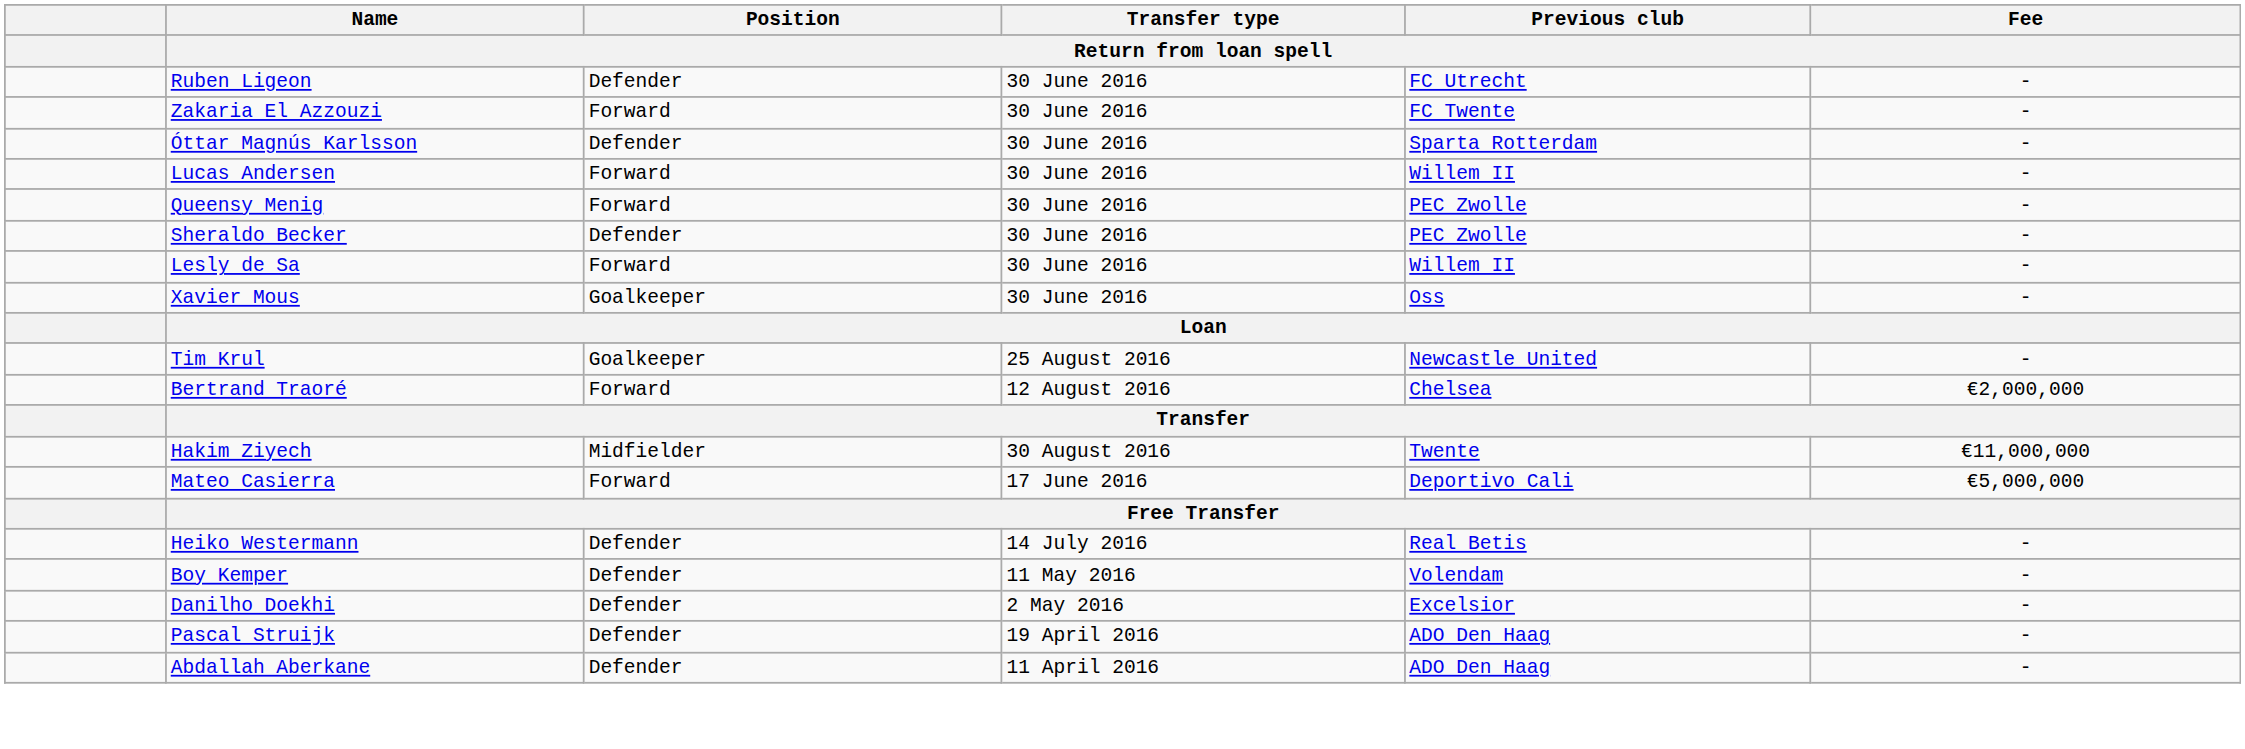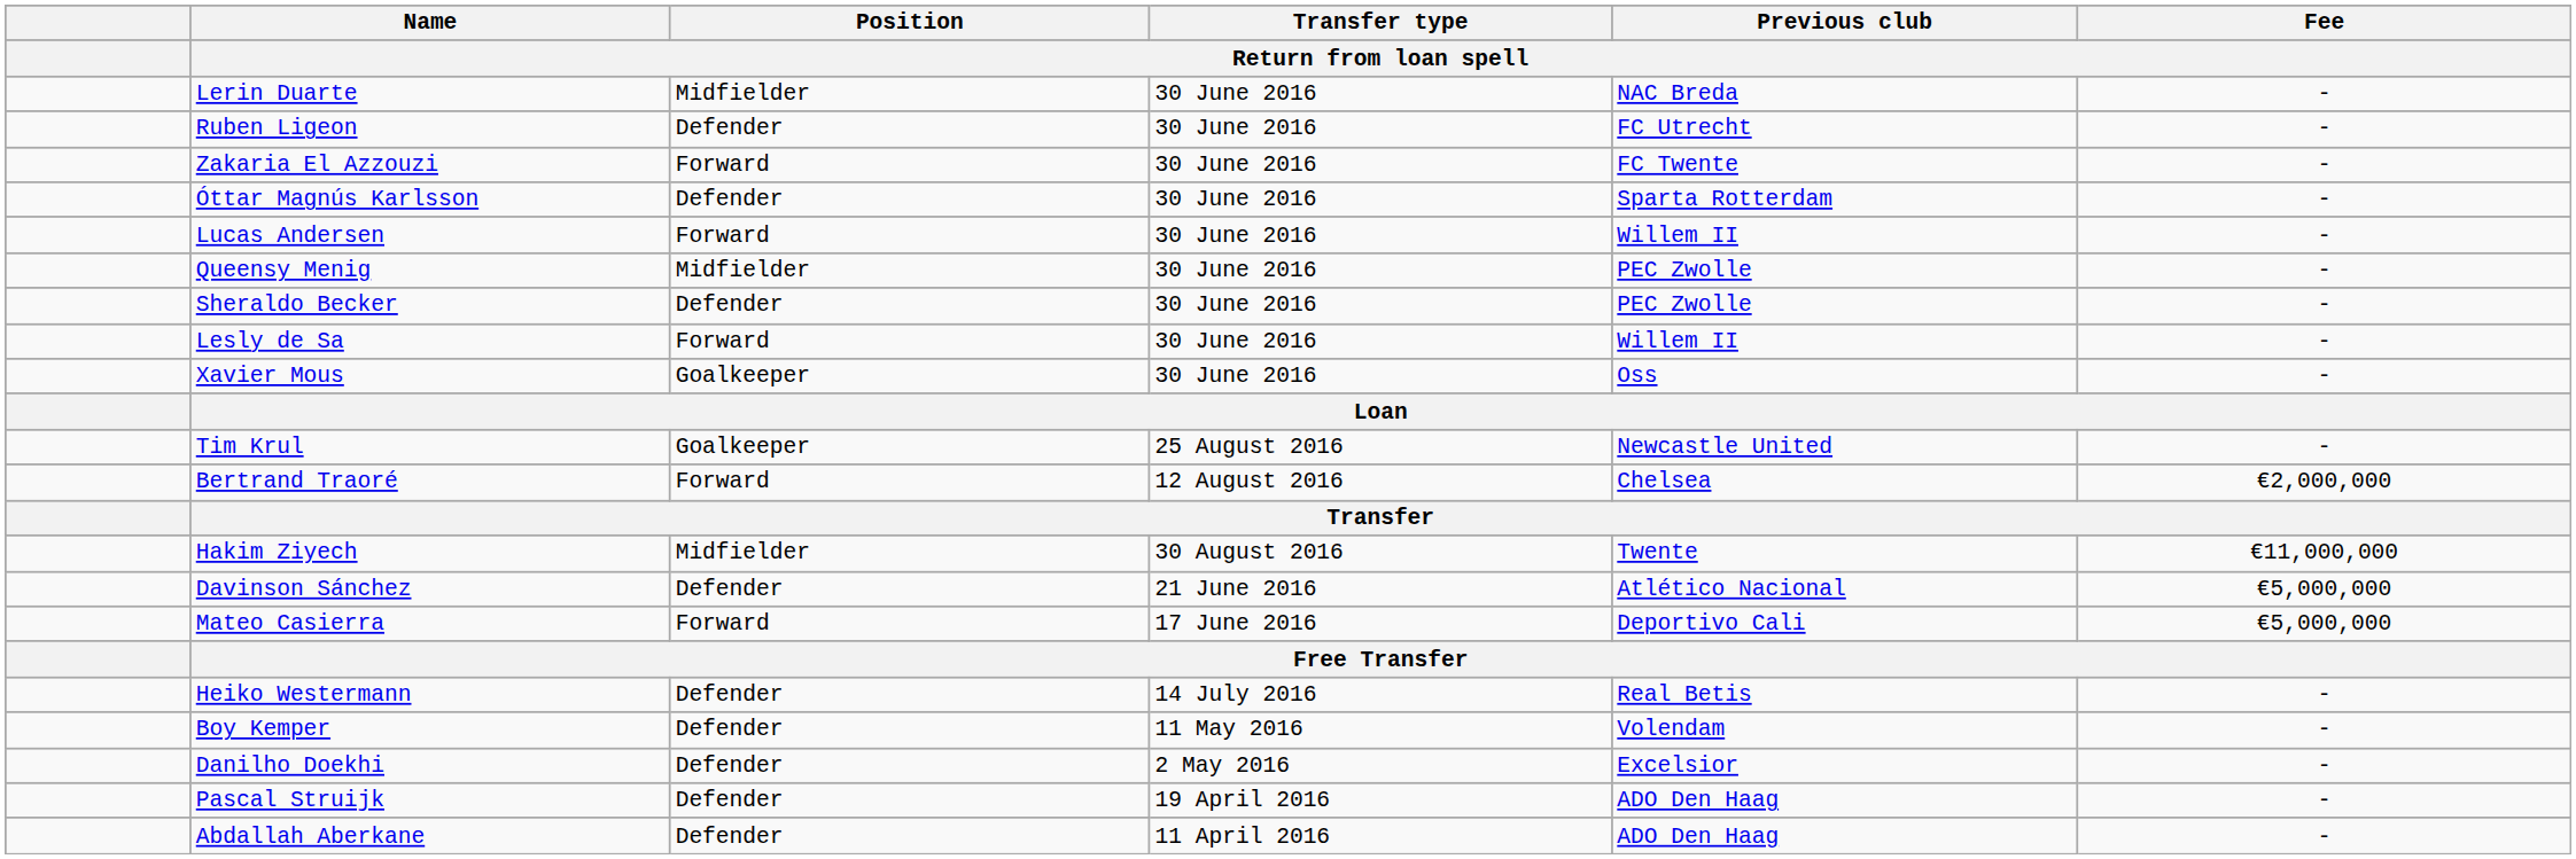+ row: Lerin Duarte | Midfielder | 30 June 2016 | NAC Breda | -
Queensy Menig | Position / Return from loan spell: Forward -> Midfielder
+ row: Davinson Sánchez | Defender | 21 June 2016 | Atlético Nacional | €5,000,000
